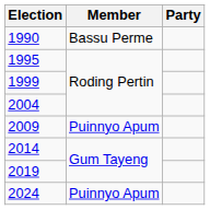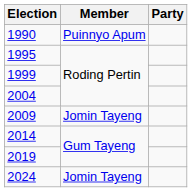1990 | Member: Bassu Perme -> Puinnyo Apum
2009 | Member: Puinnyo Apum -> Jomin Tayeng
2024 | Member: Puinnyo Apum -> Jomin Tayeng
